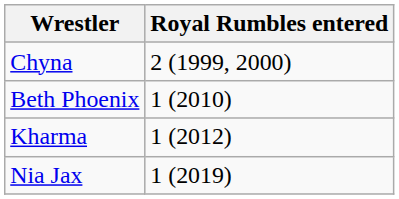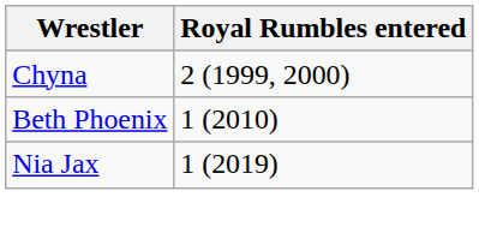- row: Kharma | 1 (2012)
